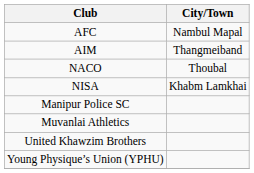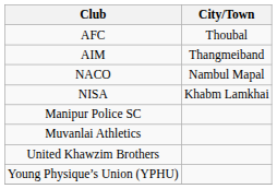AFC | City/Town: Nambul Mapal -> Thoubal
NACO | City/Town: Thoubal -> Nambul Mapal
